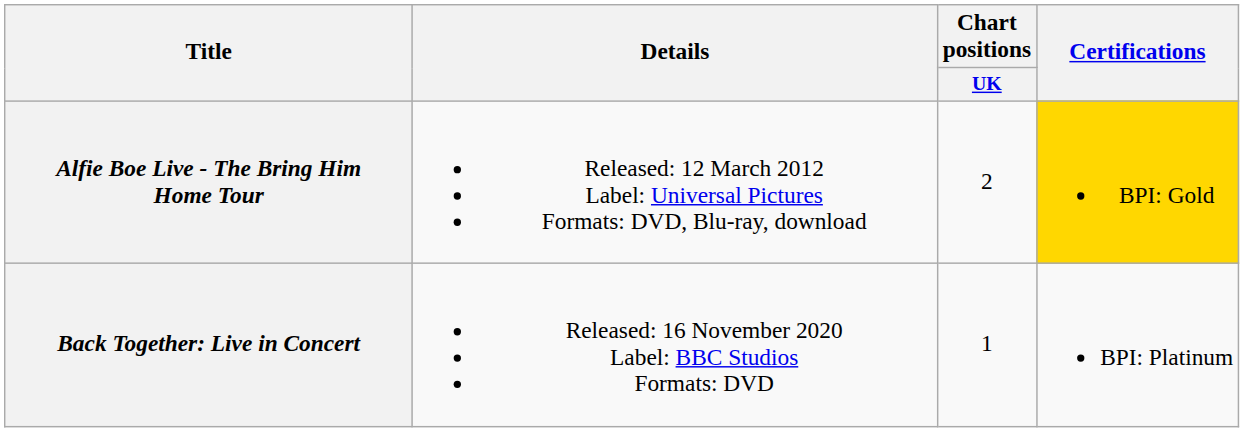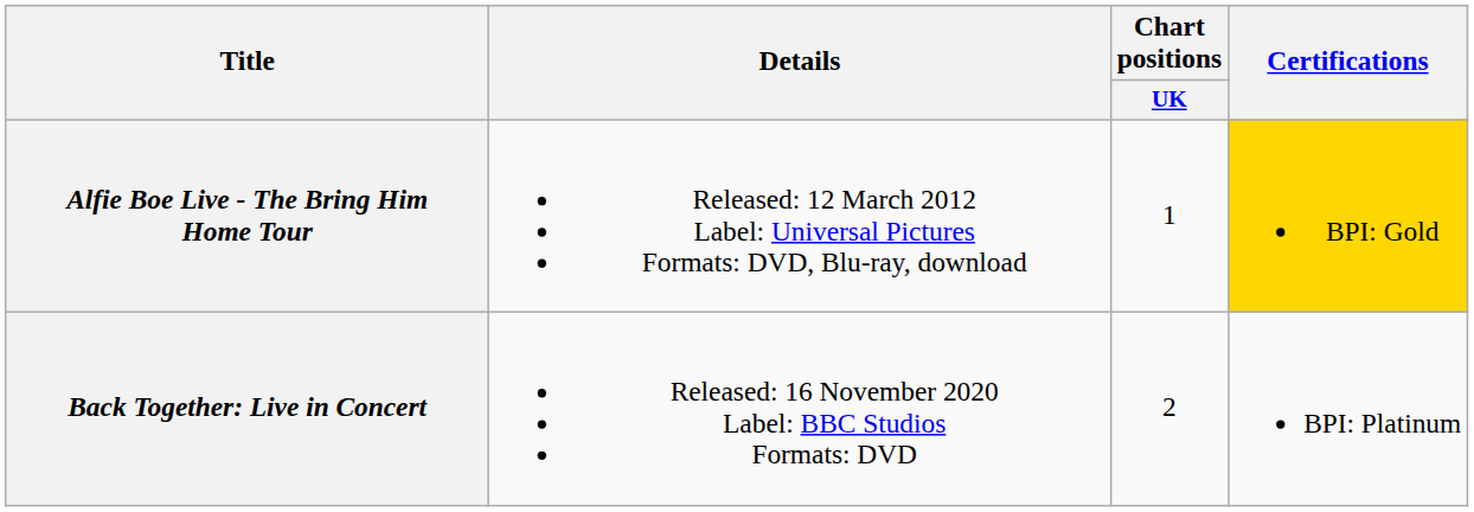Alfie Boe Live - The Bring Him Home Tour | Chart positions / UK: 2 -> 1
Back Together: Live in Concert | Chart positions / UK: 1 -> 2
